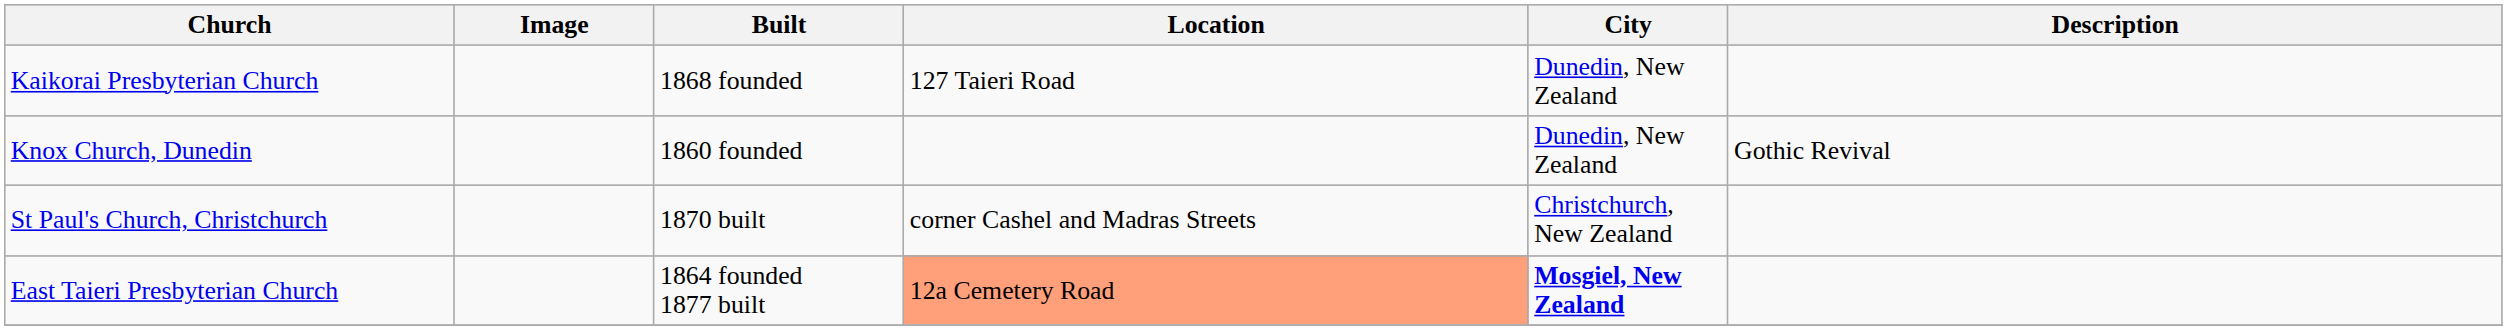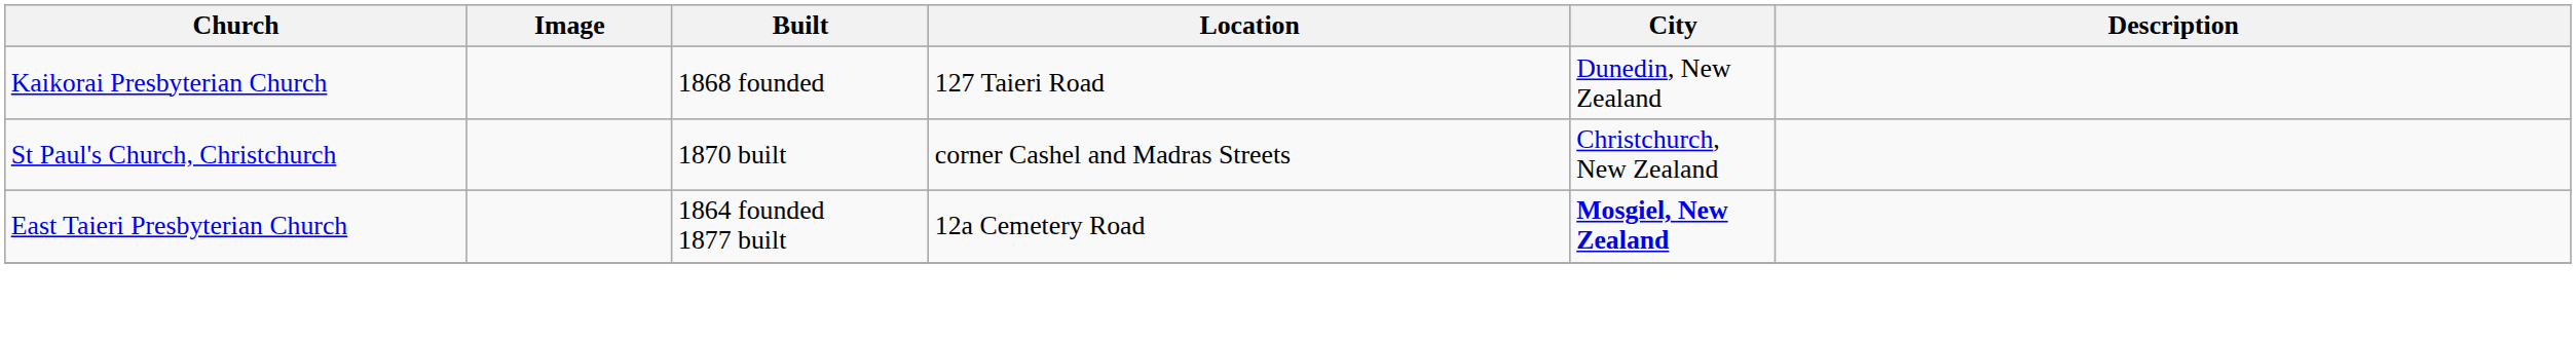- row: Knox Church, Dunedin | 1860 founded | Dunedin, New Zealand | Gothic Revival
East Taieri Presbyterian Church | Location: lightsalmon background -> no background
